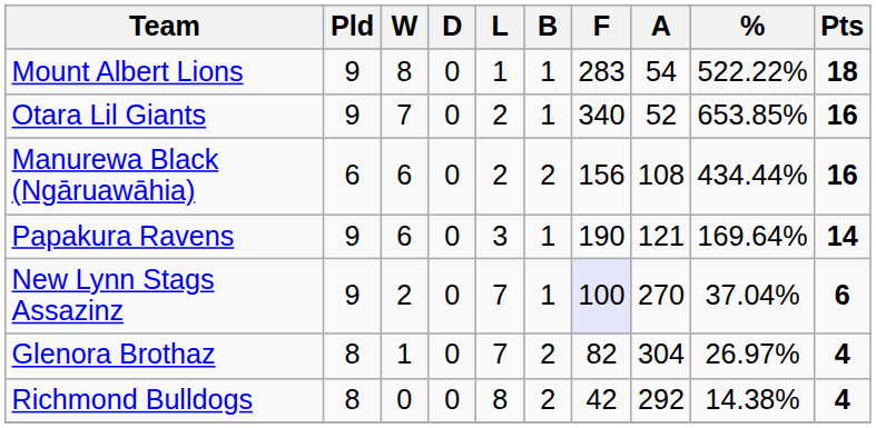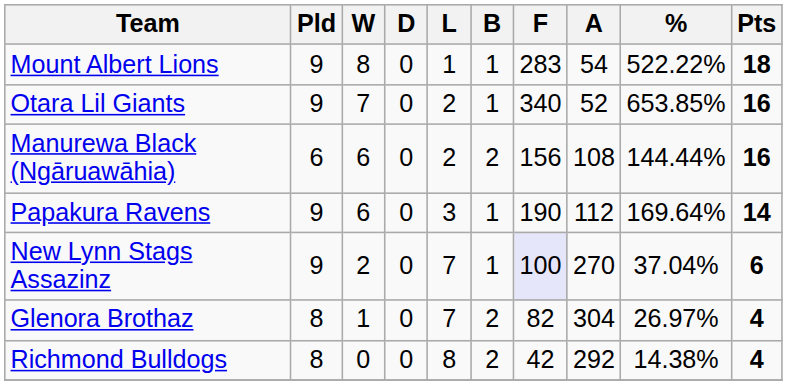Manurewa Black (Ngāruawāhia) | %: 434.44% -> 144.44%
Papakura Ravens | A: 121 -> 112
